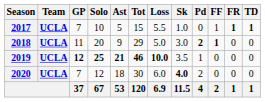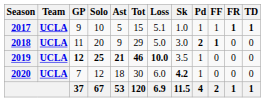2017 | GP: 7 -> 9
2017 | Loss: 5.5 -> 5.1
2017 | Pd: 0 -> 1
2020 | Sk: 4.0 -> 4.2
2020 | Pd: 2 -> 1
